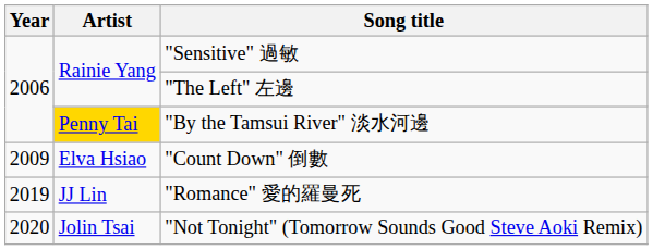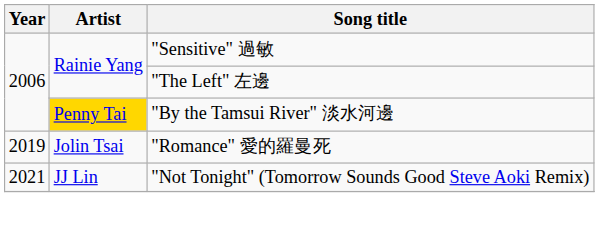- row: 2009 | Elva Hsiao | "Count Down" 倒數
"Romance" 愛的羅曼死 | Artist: JJ Lin -> Jolin Tsai
"Not Tonight" (Tomorrow Sounds Good Steve Aoki Remix) | Year: 2020 -> 2021
"Not Tonight" (Tomorrow Sounds Good Steve Aoki Remix) | Artist: Jolin Tsai -> JJ Lin
